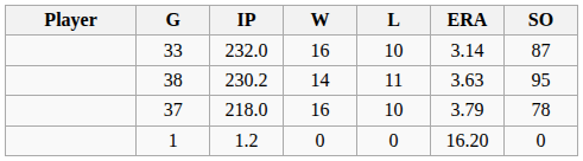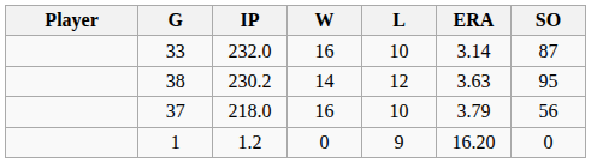230.2 | L: 11 -> 12
218.0 | SO: 78 -> 56
1.2 | L: 0 -> 9
